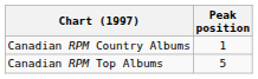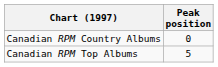Canadian RPM Country Albums | Peak position: 1 -> 0
